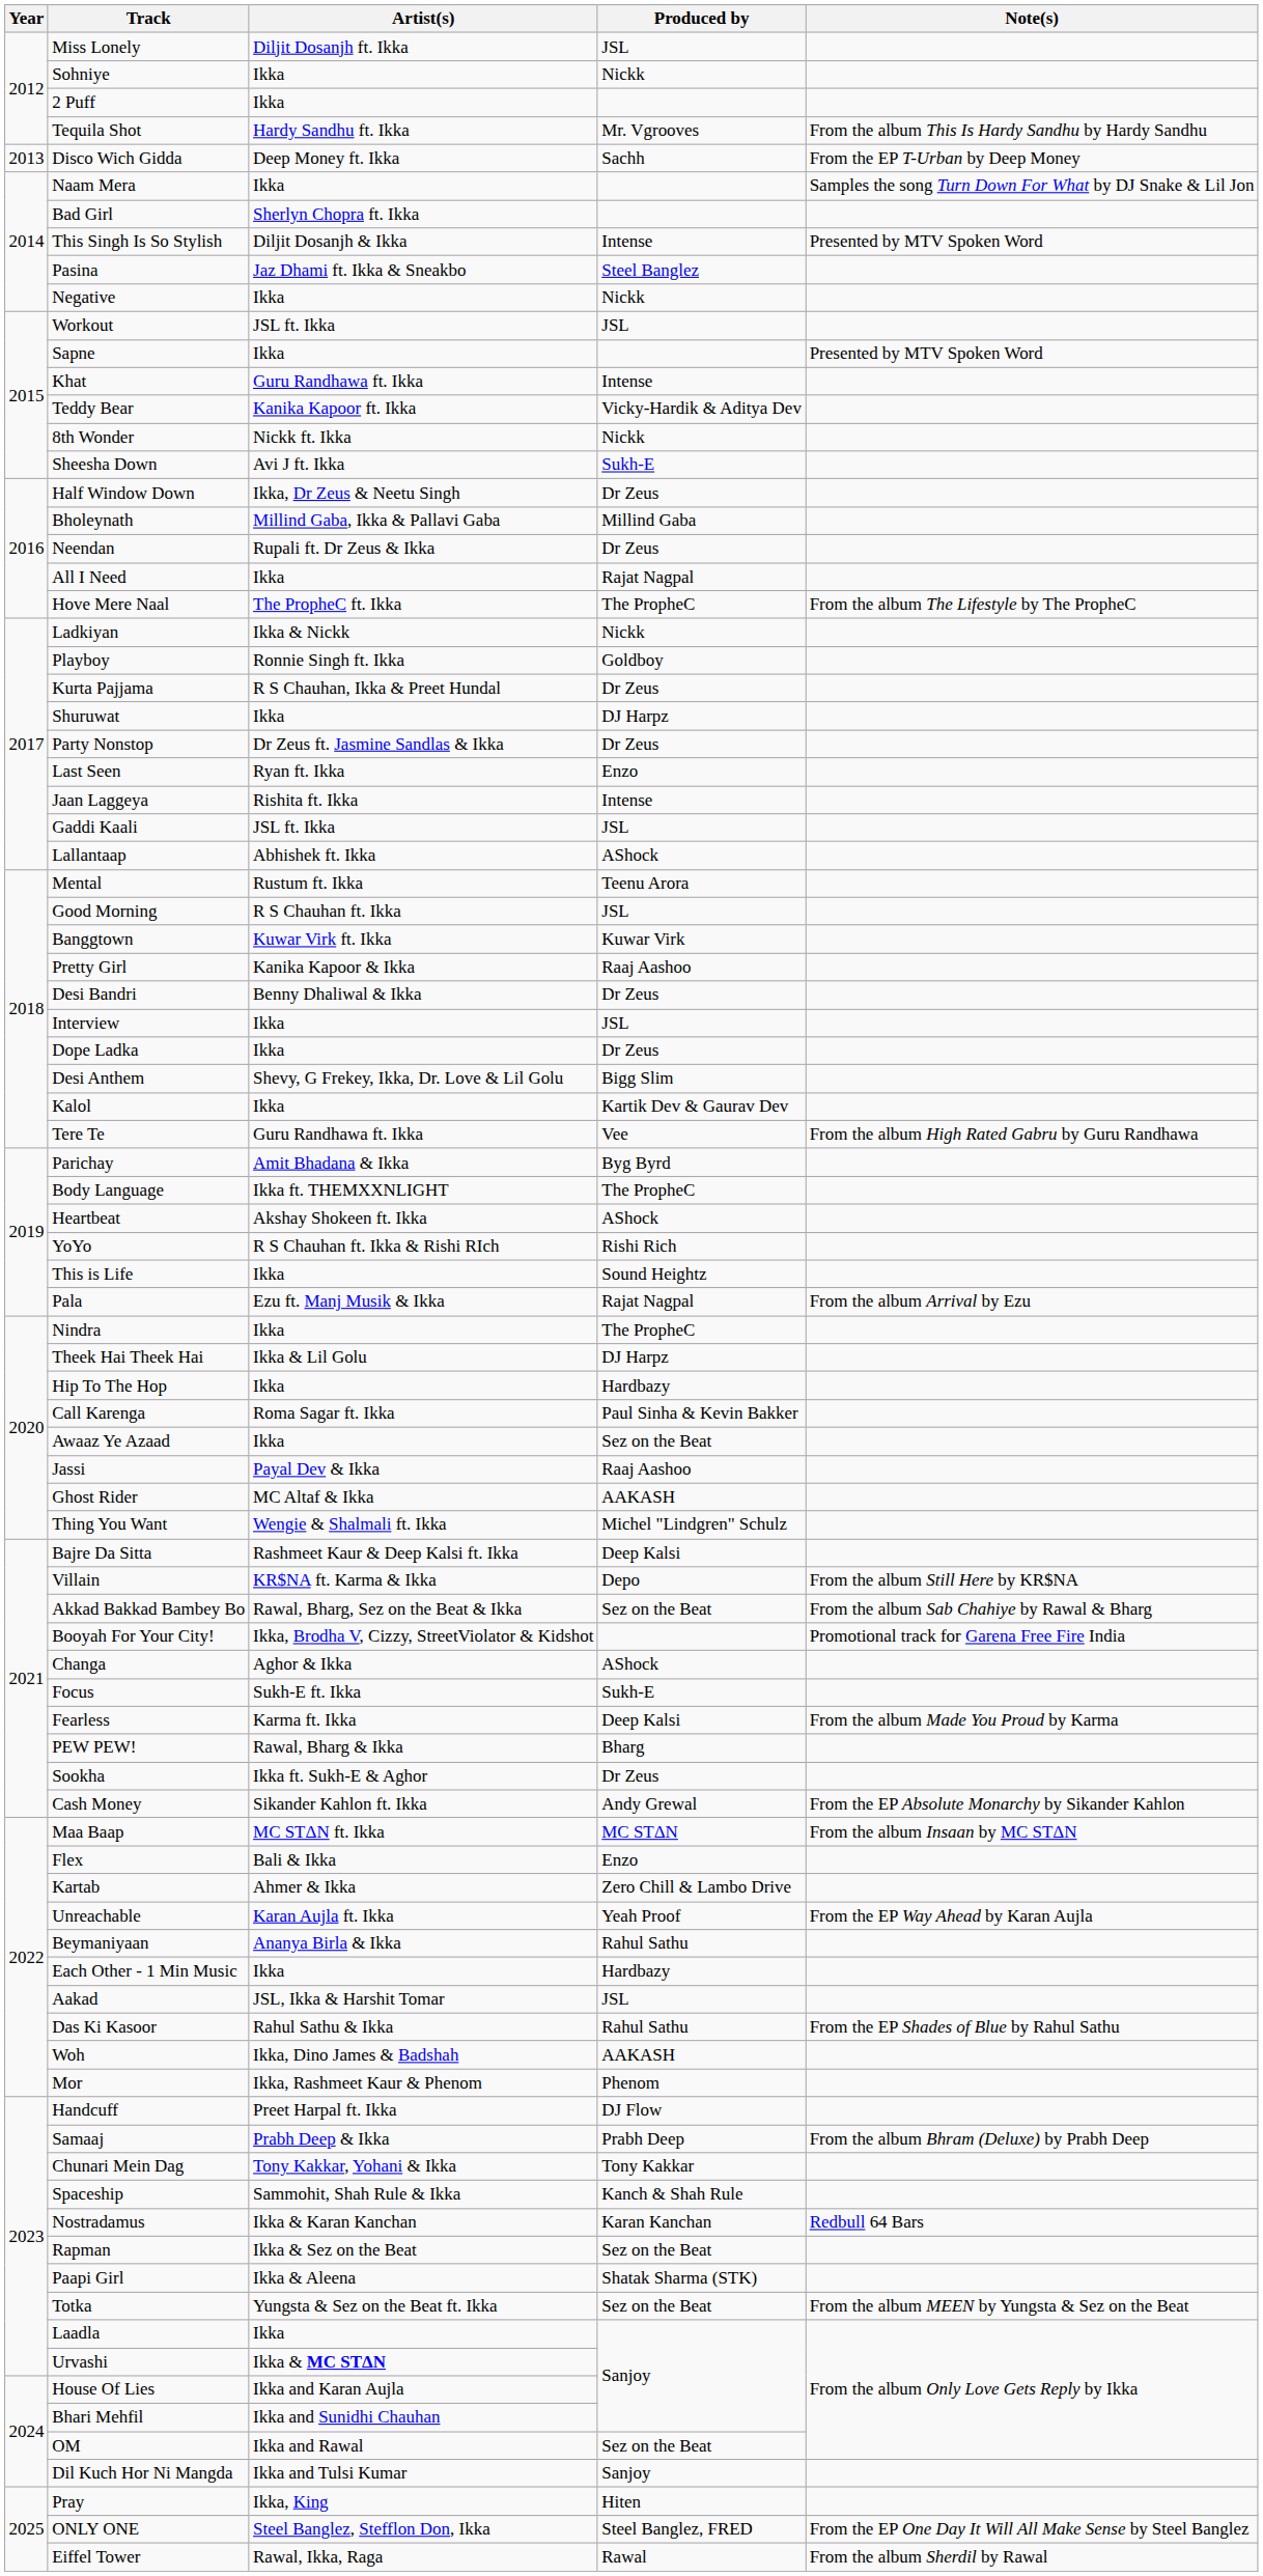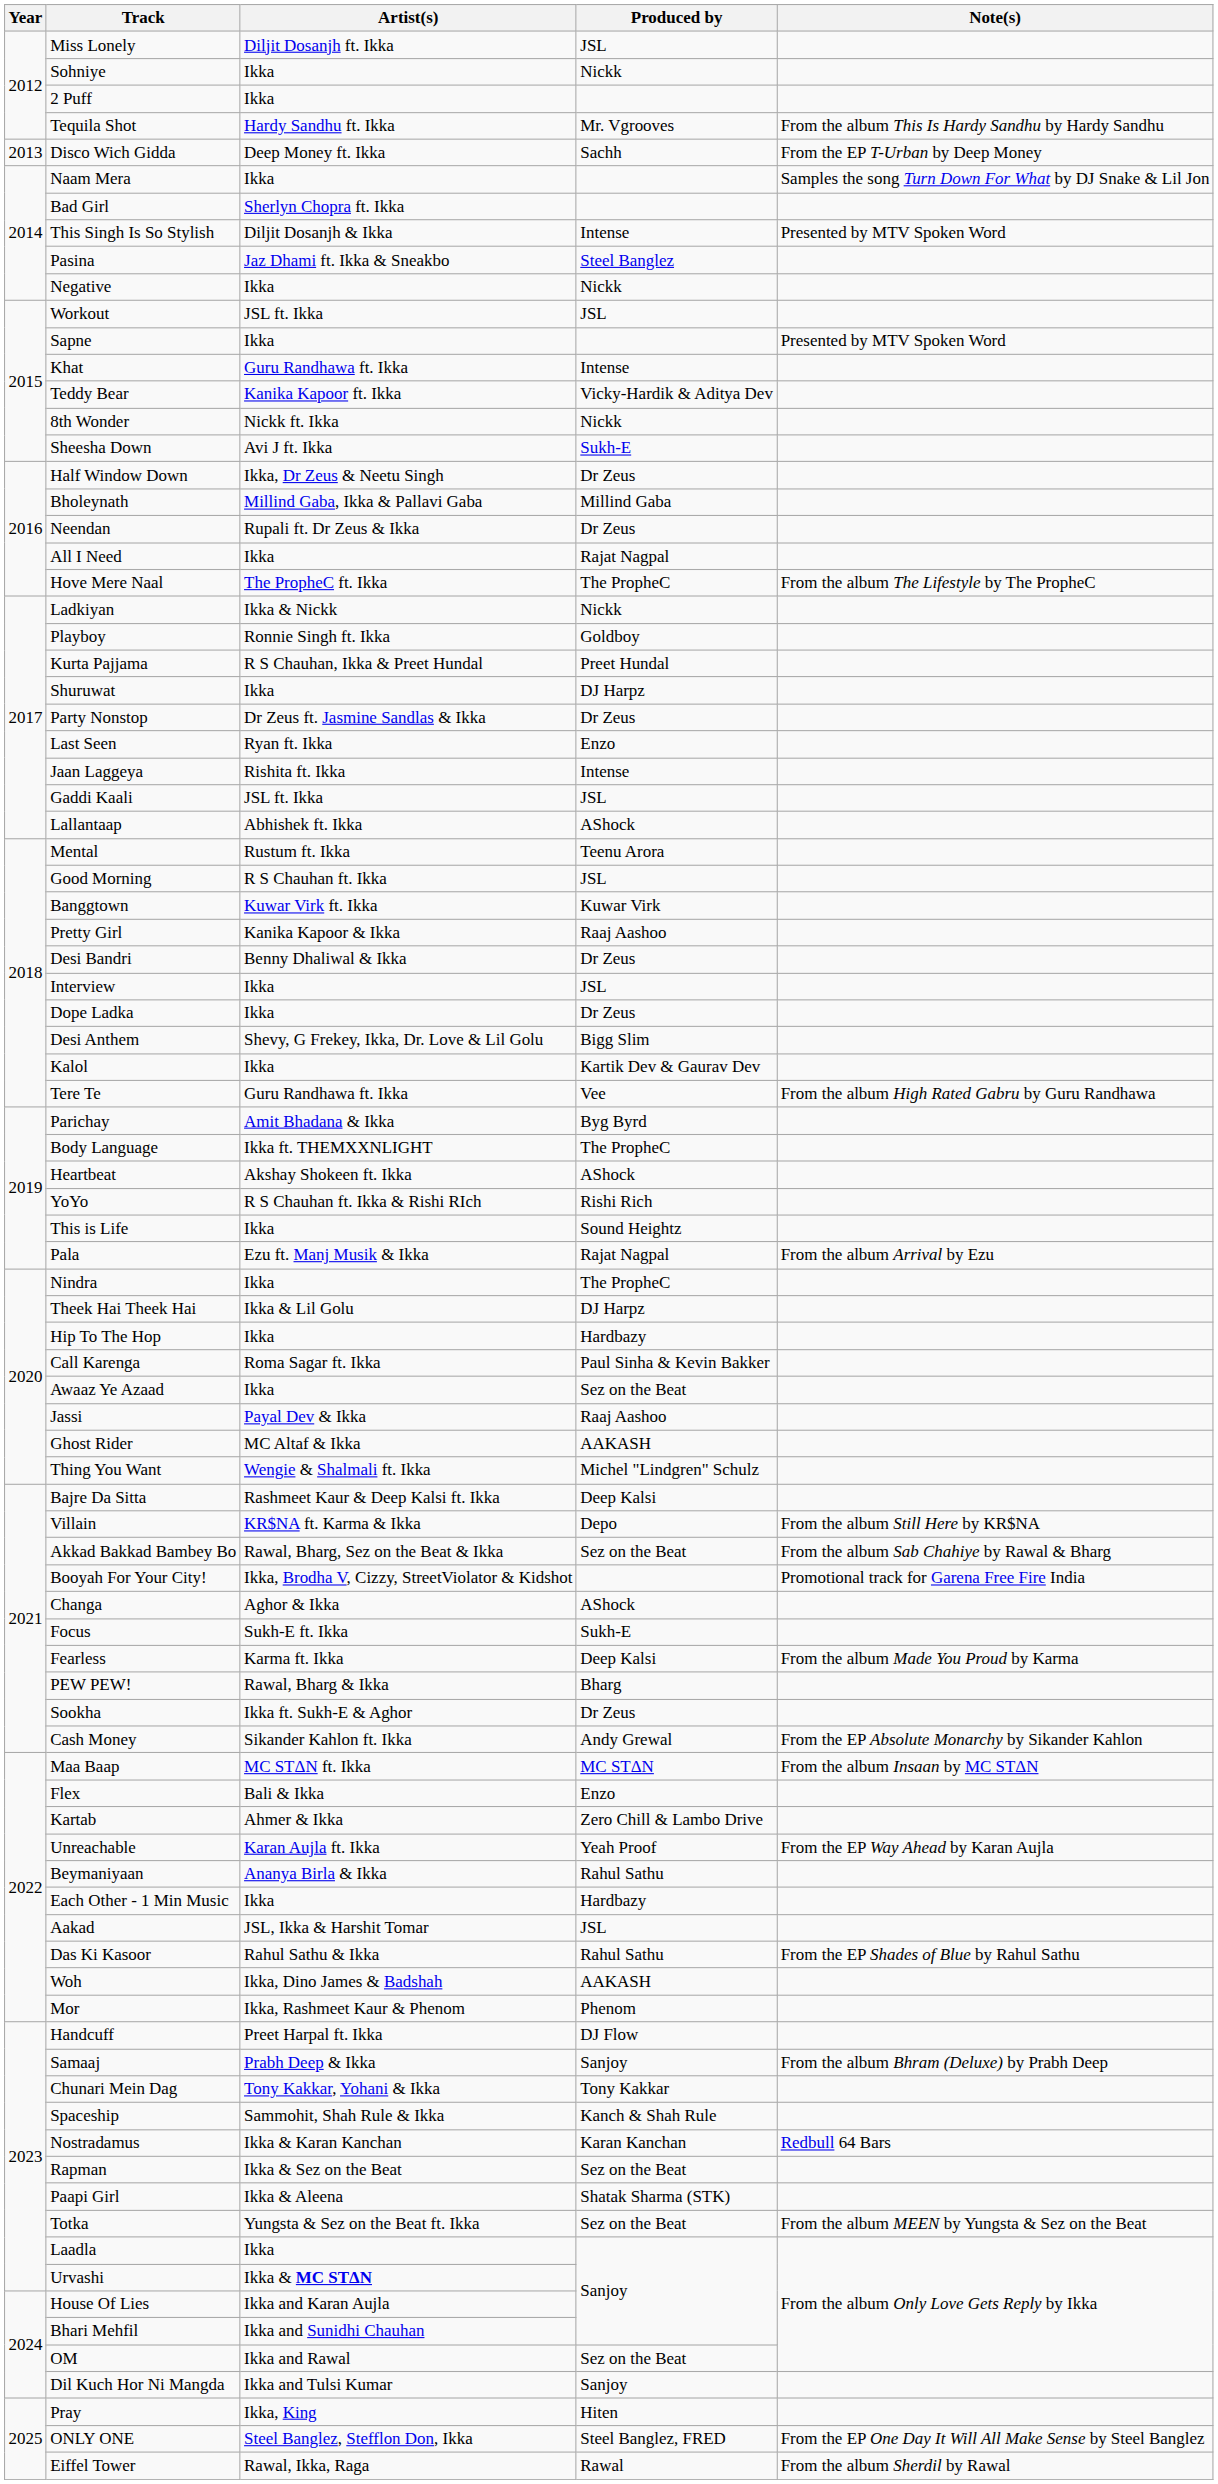Kurta Pajjama | Produced by: Dr Zeus -> Preet Hundal
Samaaj | Produced by: Prabh Deep -> Sanjoy
